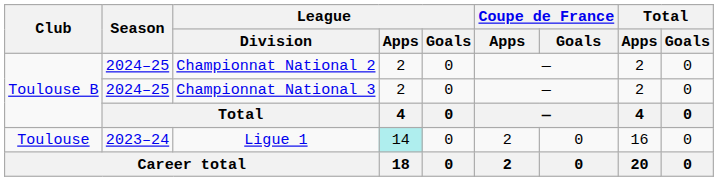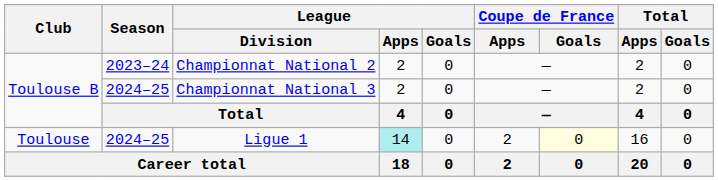Championnat National 2 | Season: 2024–25 -> 2023–24
Ligue 1 | Season: 2023–24 -> 2024–25
Ligue 1 | Coupe de France / Goals: no background -> lightyellow background
